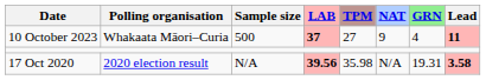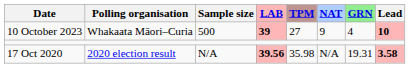10 October 2023 | LAB: 37 -> 39
10 October 2023 | Lead: 11 -> 10
